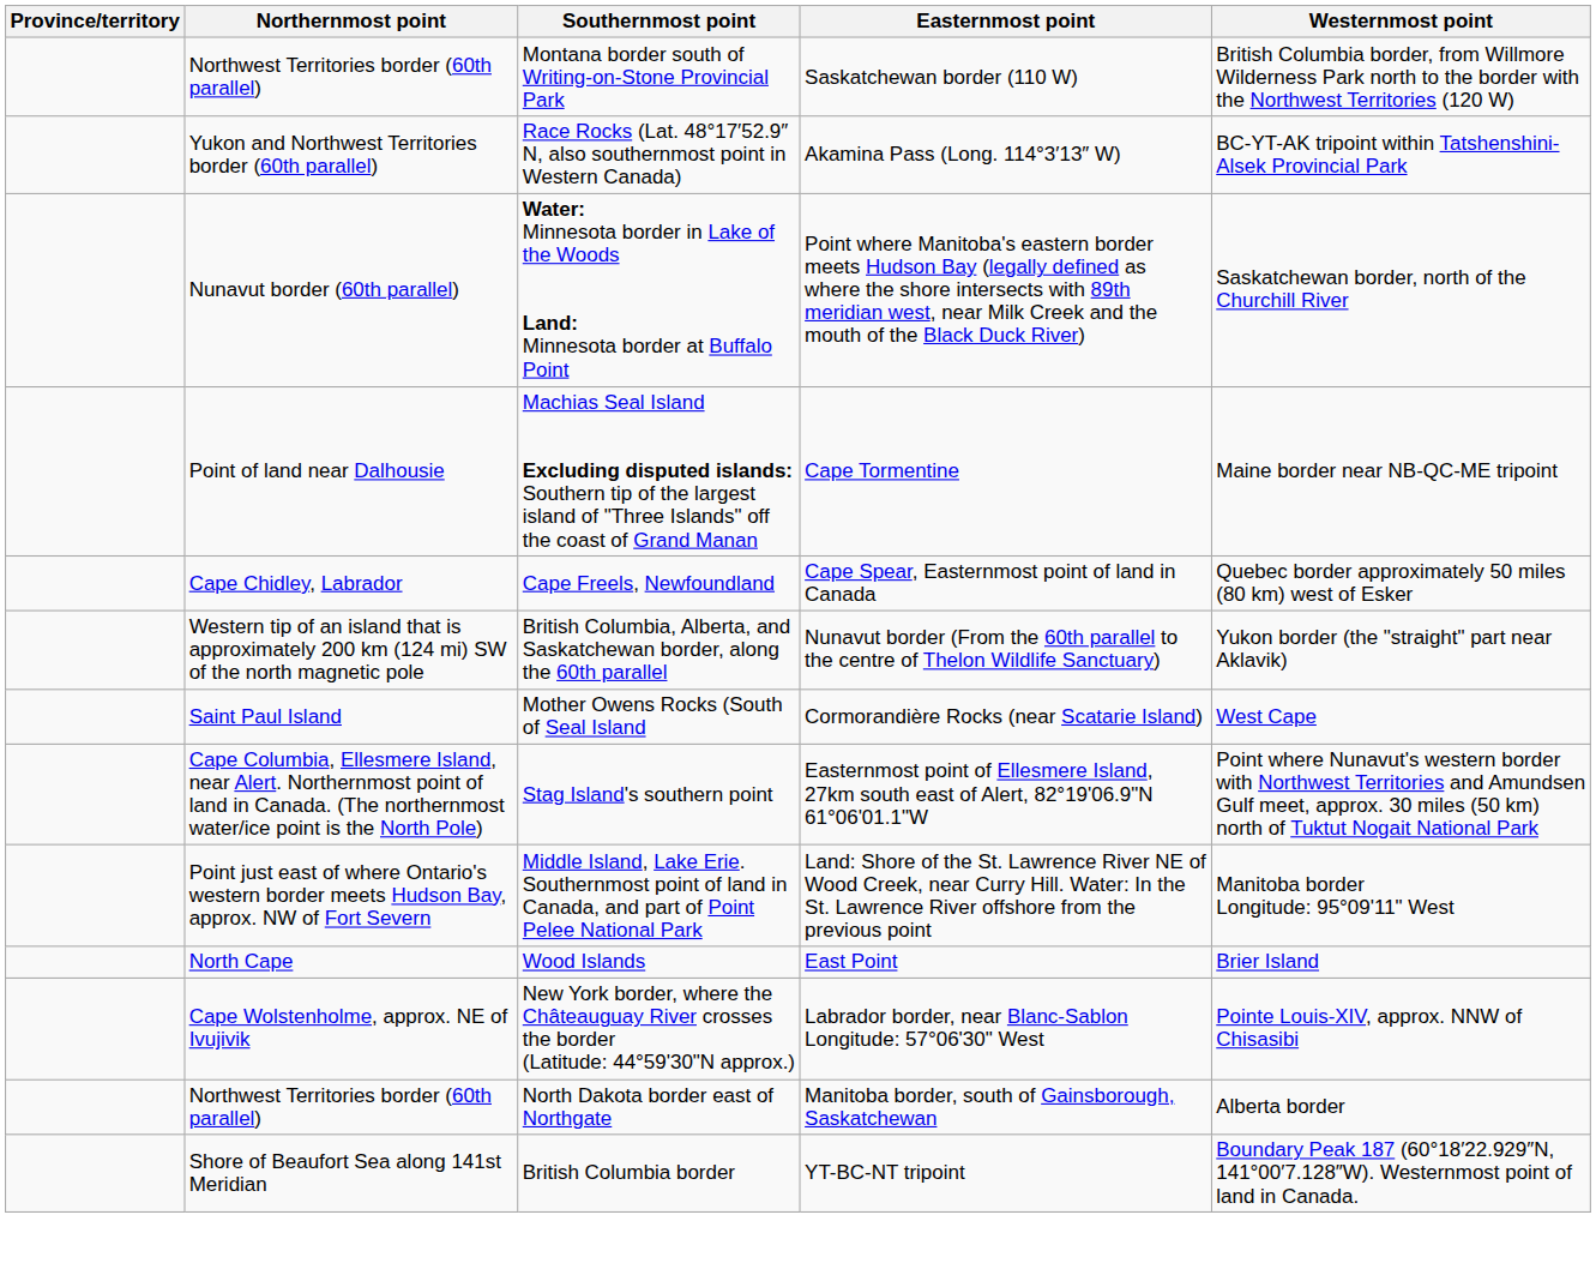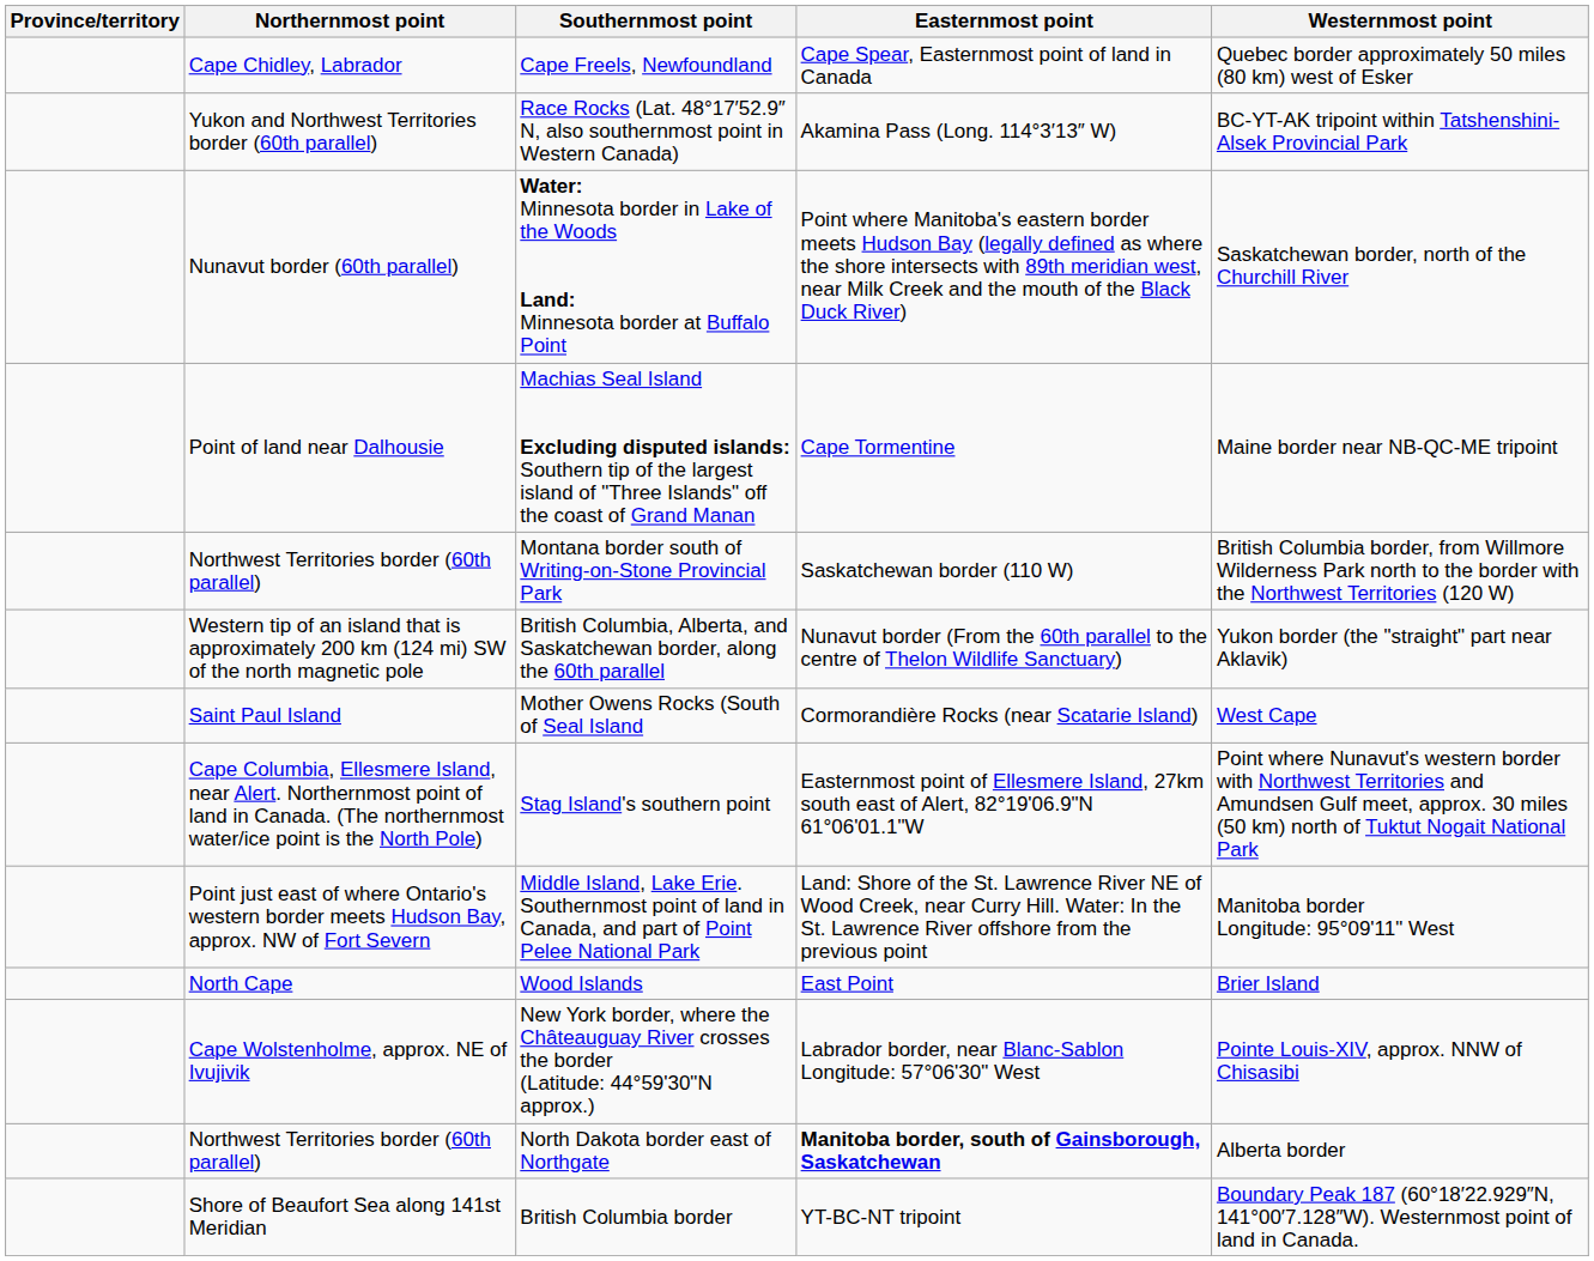rows swapped: Montana border south of Writing-on-Stone Provincial Park <-> Cape Freels, Newfoundland
North Dakota border east of Northgate | Easternmost point: normal -> bold
